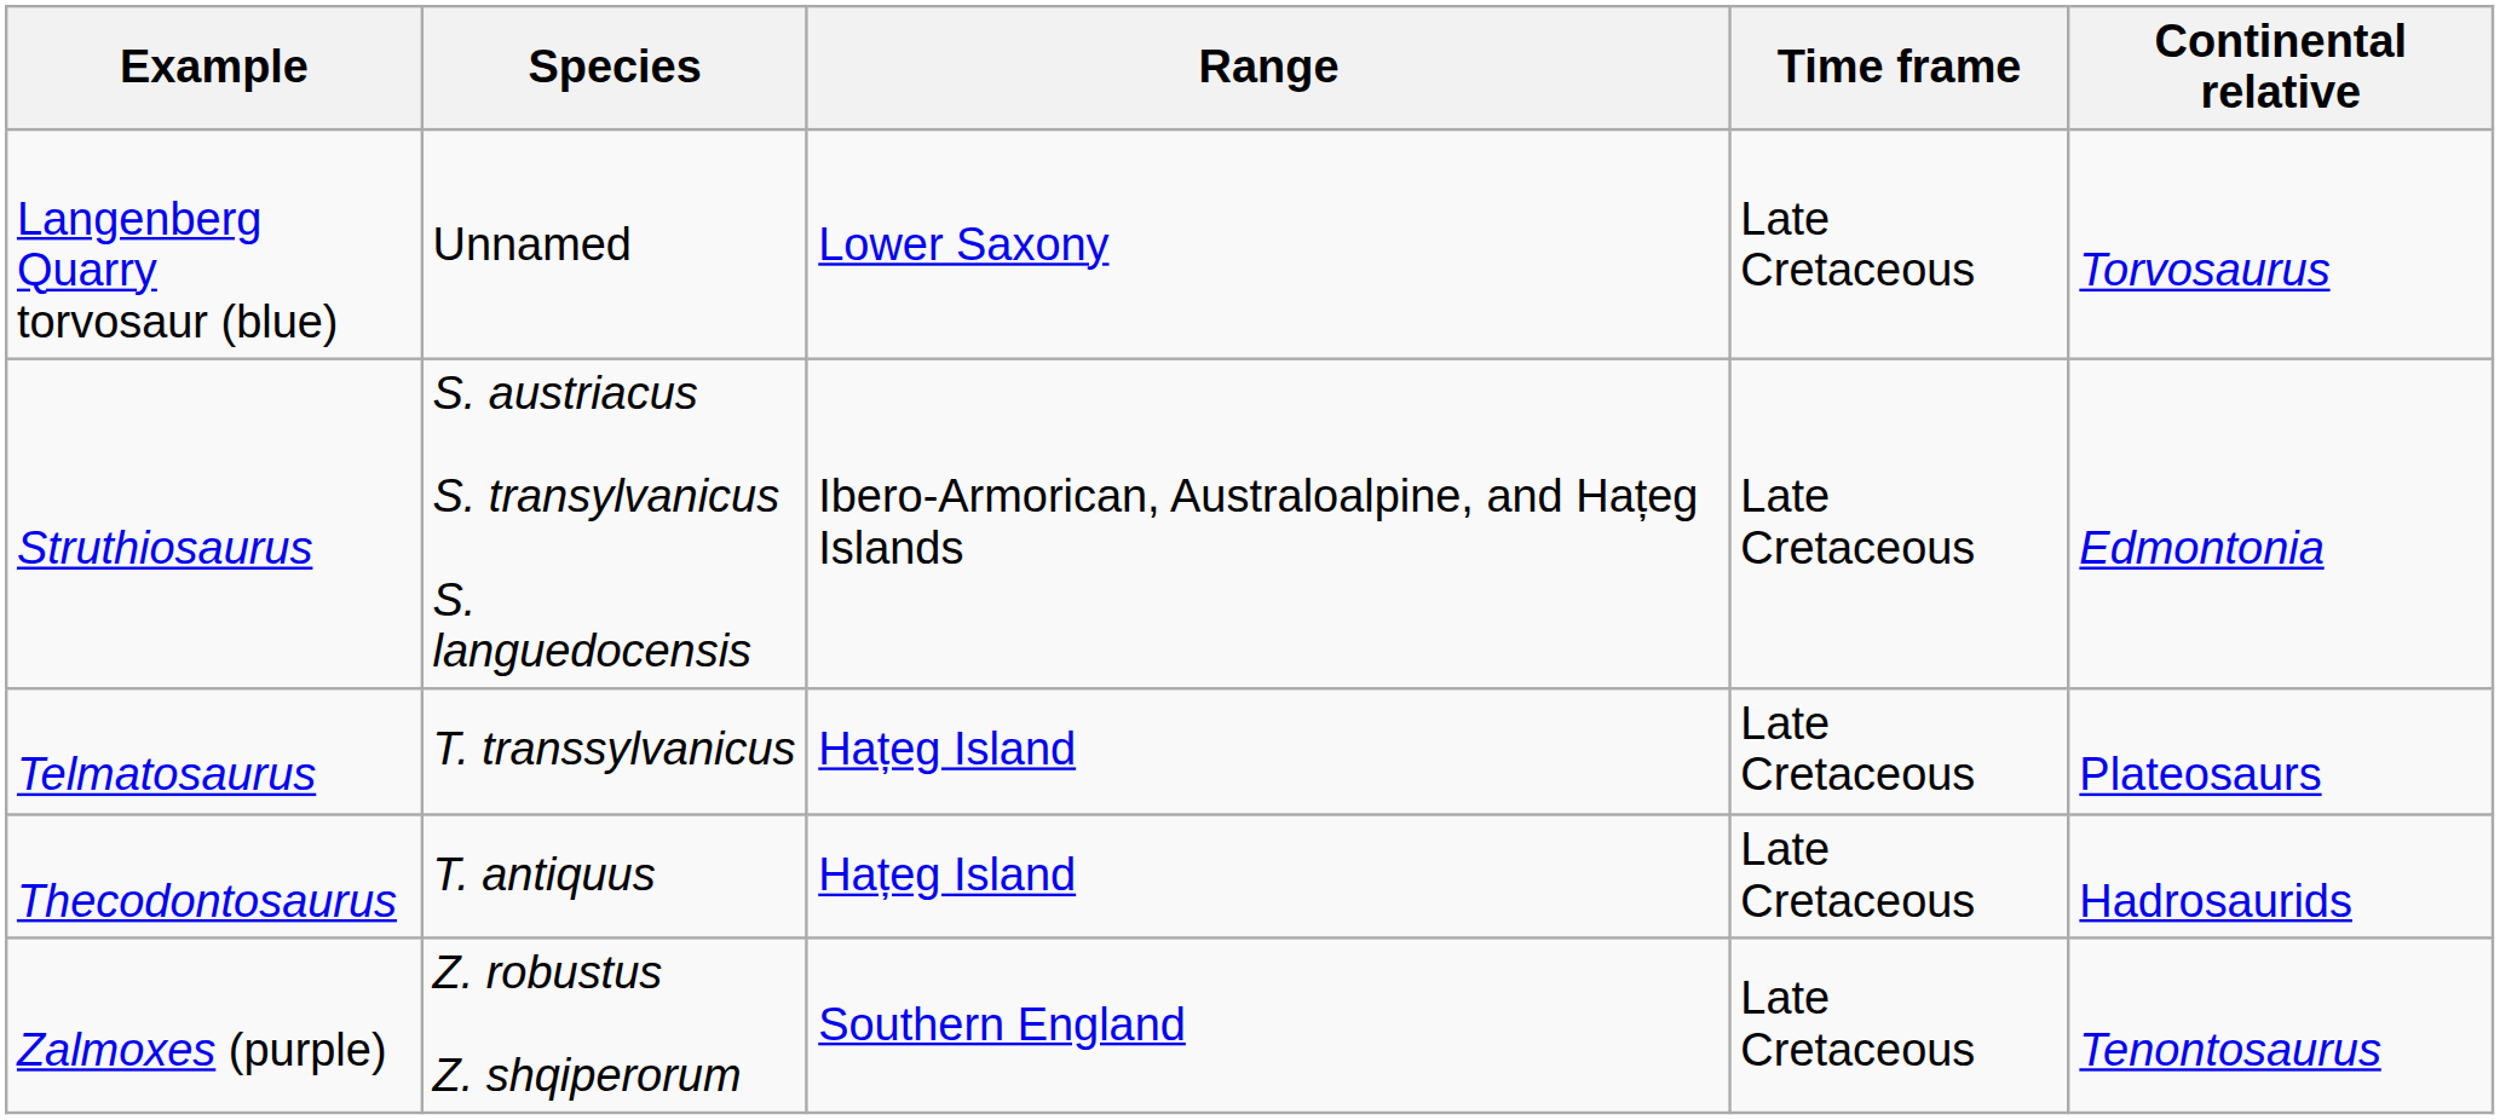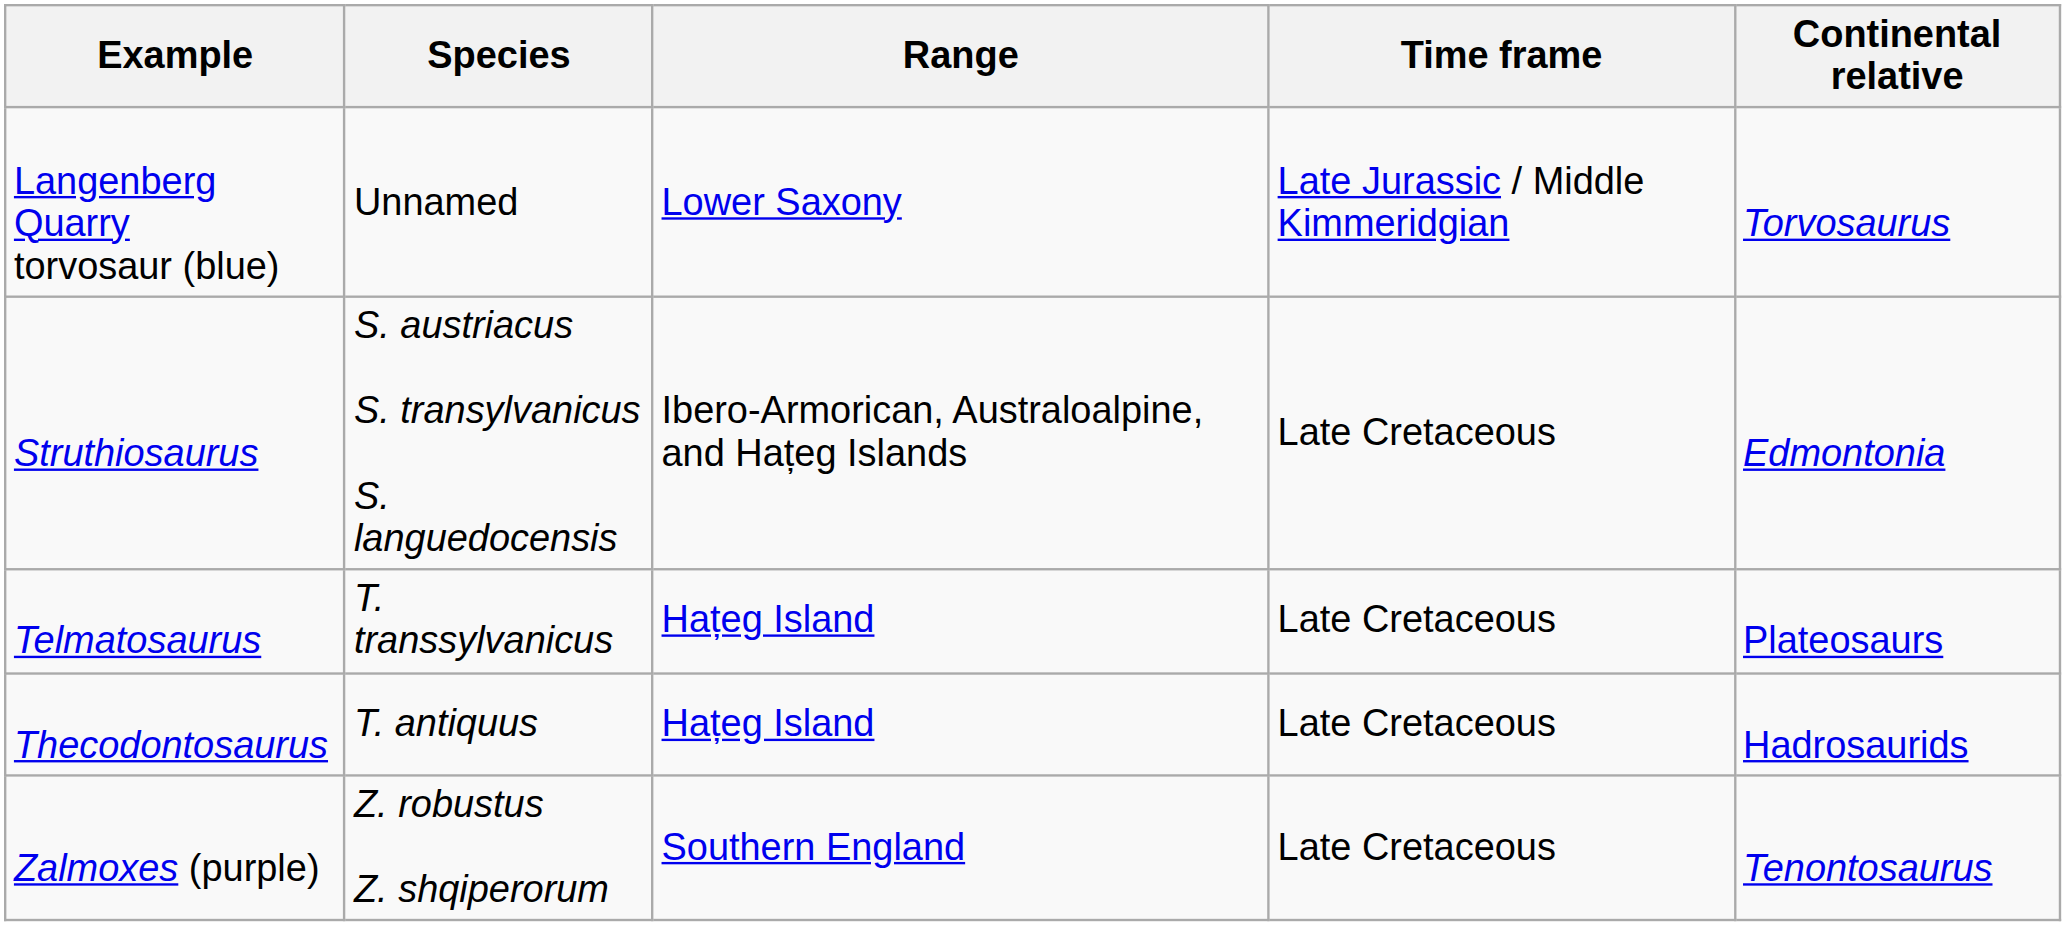Langenberg Quarry torvosaur (blue) | Time frame: Late Cretaceous -> Late Jurassic / Middle Kimmeridgian
